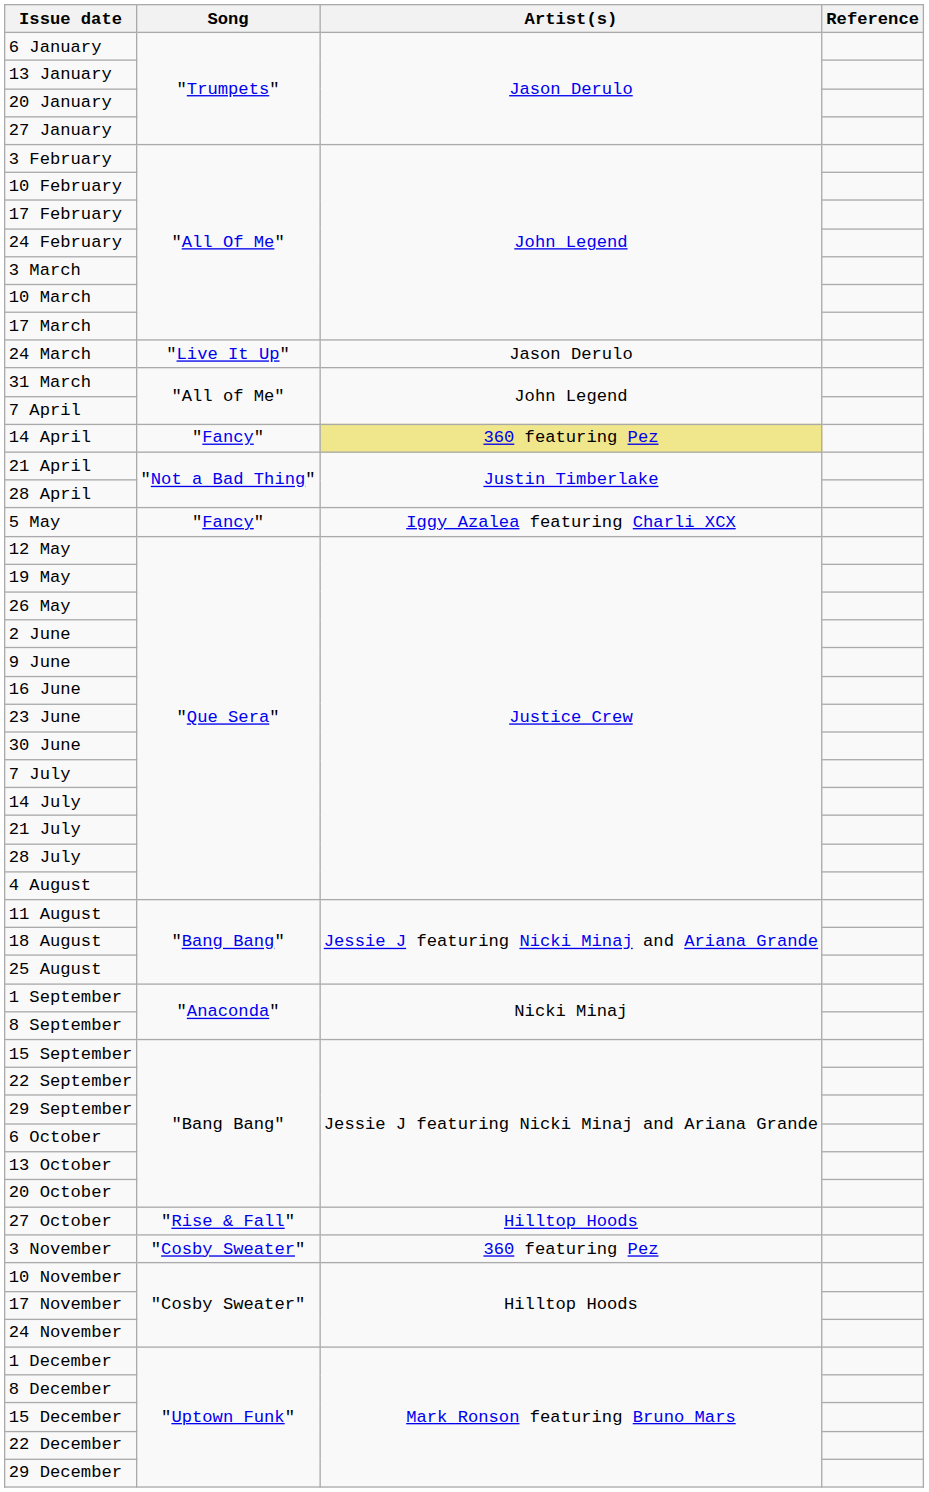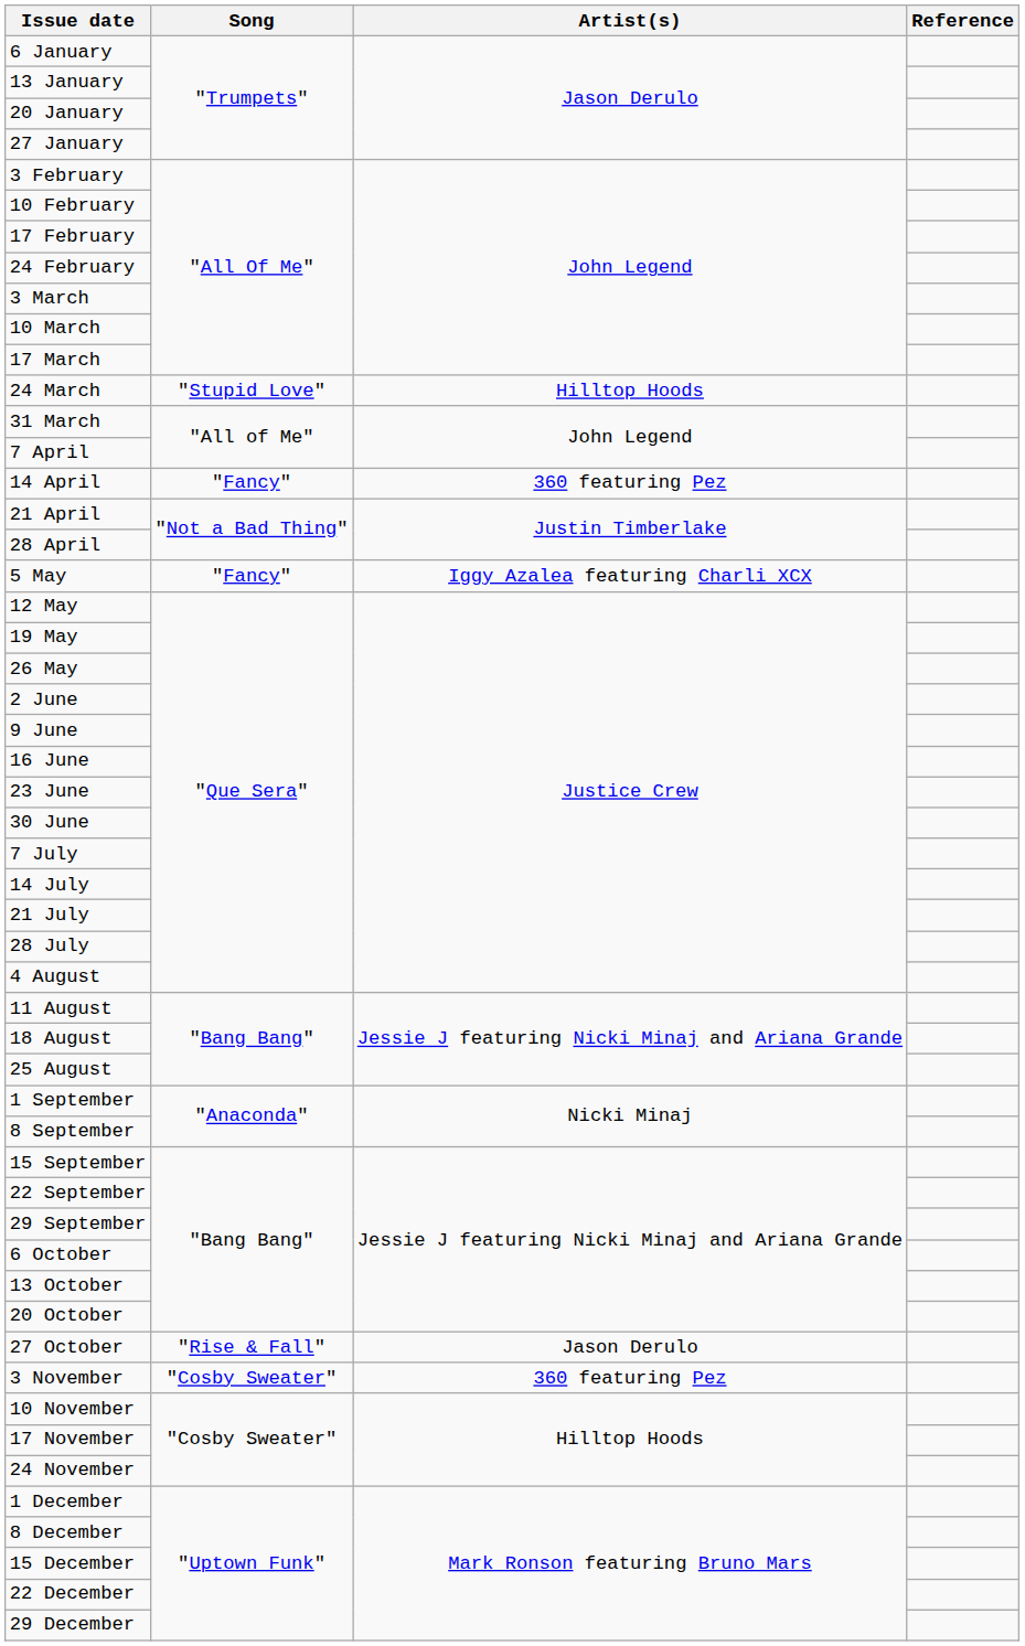24 March | Song: "Live It Up" -> "Stupid Love"
24 March | Artist(s): Jason Derulo -> Hilltop Hoods
14 April | Artist(s): khaki background -> no background
27 October | Artist(s): Hilltop Hoods -> Jason Derulo
